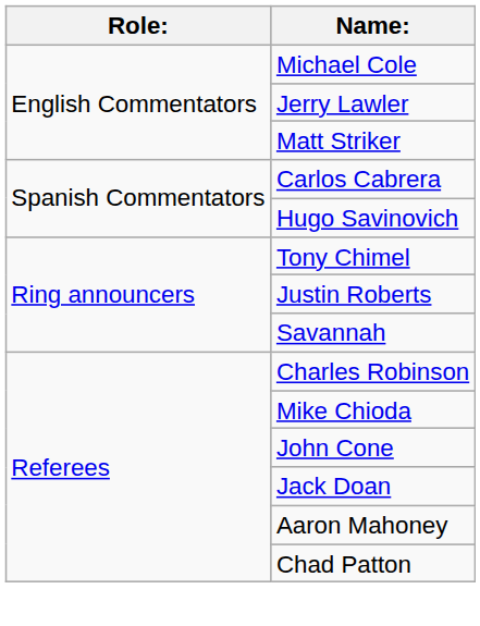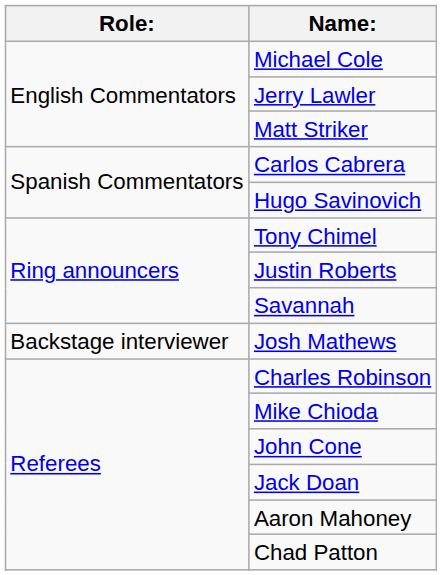+ row: Backstage interviewer | Josh Mathews
